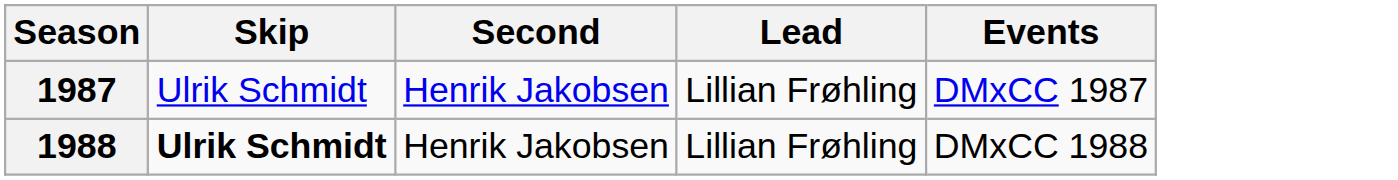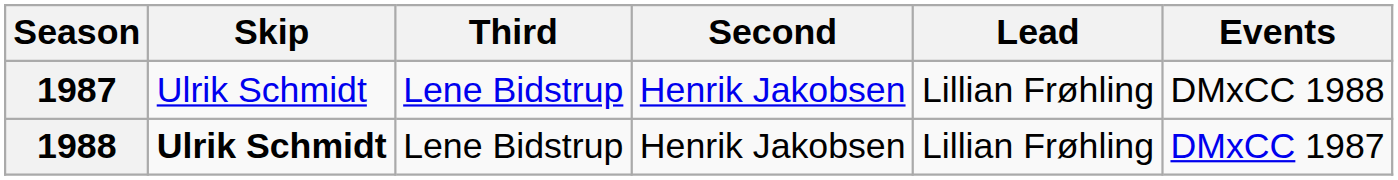+ column: Third | Lene Bidstrup | Lene Bidstrup
1987 | Events: DMxCC 1987 -> DMxCC 1988
1988 | Events: DMxCC 1988 -> DMxCC 1987
